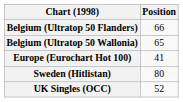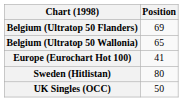Belgium (Ultratop 50 Flanders) | Position: 66 -> 69
UK Singles (OCC) | Position: 52 -> 50
